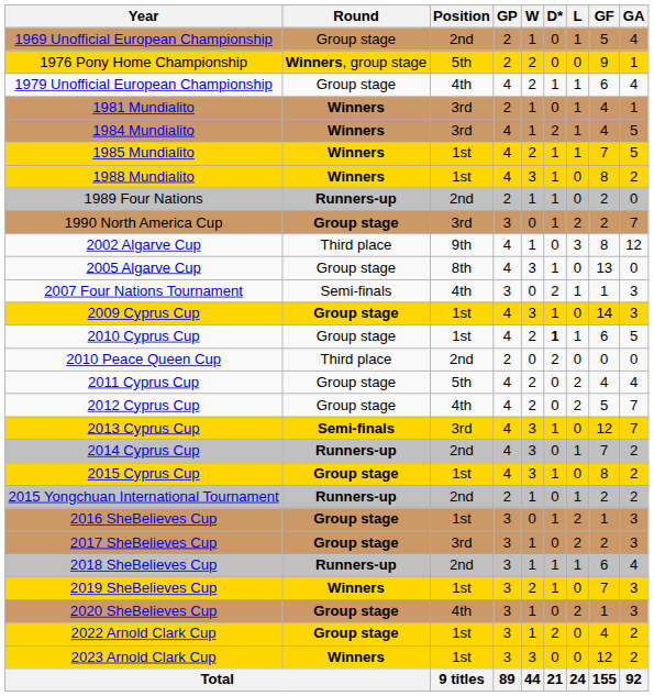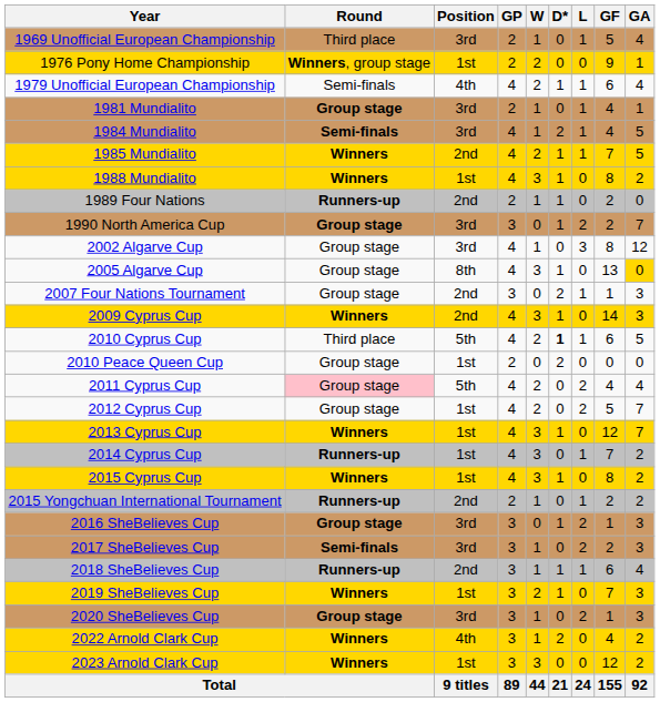1969 Unofficial European Championship | Round: Group stage -> Third place
1969 Unofficial European Championship | Position: 2nd -> 3rd
1976 Pony Home Championship | Position: 5th -> 1st
1979 Unofficial European Championship | Round: Group stage -> Semi-finals
1981 Mundialito | Round: Winners -> Group stage
1984 Mundialito | Round: Winners -> Semi-finals
1985 Mundialito | Position: 1st -> 2nd
2002 Algarve Cup | Round: Third place -> Group stage
2002 Algarve Cup | Position: 9th -> 3rd
2005 Algarve Cup | GA: no background -> gold background
2007 Four Nations Tournament | Round: Semi-finals -> Group stage
2007 Four Nations Tournament | Position: 4th -> 2nd
2009 Cyprus Cup | Round: Group stage -> Winners
2009 Cyprus Cup | Position: 1st -> 2nd
2010 Cyprus Cup | Round: Group stage -> Third place
2010 Cyprus Cup | Position: 1st -> 5th
2010 Peace Queen Cup | Round: Third place -> Group stage
2010 Peace Queen Cup | Position: 2nd -> 1st
2011 Cyprus Cup | Round: no background -> pink background
2012 Cyprus Cup | Position: 4th -> 1st
2013 Cyprus Cup | Round: Semi-finals -> Winners
2013 Cyprus Cup | Position: 3rd -> 1st
2014 Cyprus Cup | Position: 2nd -> 1st
2015 Cyprus Cup | Round: Group stage -> Winners
2016 SheBelieves Cup | Position: 1st -> 3rd
2017 SheBelieves Cup | Round: Group stage -> Semi-finals
2020 SheBelieves Cup | Position: 4th -> 3rd
2022 Arnold Clark Cup | Round: Group stage -> Winners
2022 Arnold Clark Cup | Position: 1st -> 4th
